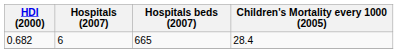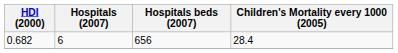0.682 | Hospitals beds (2007): 665 -> 656
